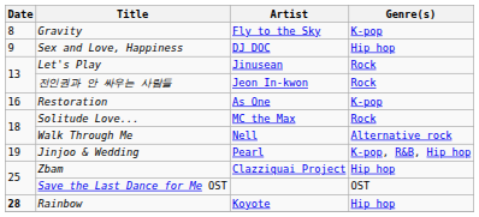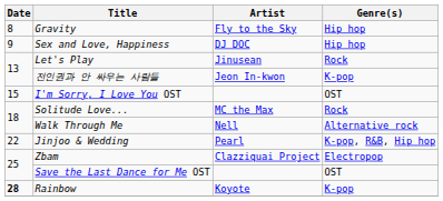Gravity | Genre(s): K-pop -> Hip hop
전인권과 안 싸우는 사람들 | Genre(s): Rock -> K-pop
+ row: 15 | I'm Sorry, I Love You OST | OST
- row: 16 | Restoration | As One | K-pop
Jinjoo & Wedding | Date: 19 -> 22
Zbam | Genre(s): Hip hop -> Electropop
Rainbow | Genre(s): Hip hop -> K-pop
